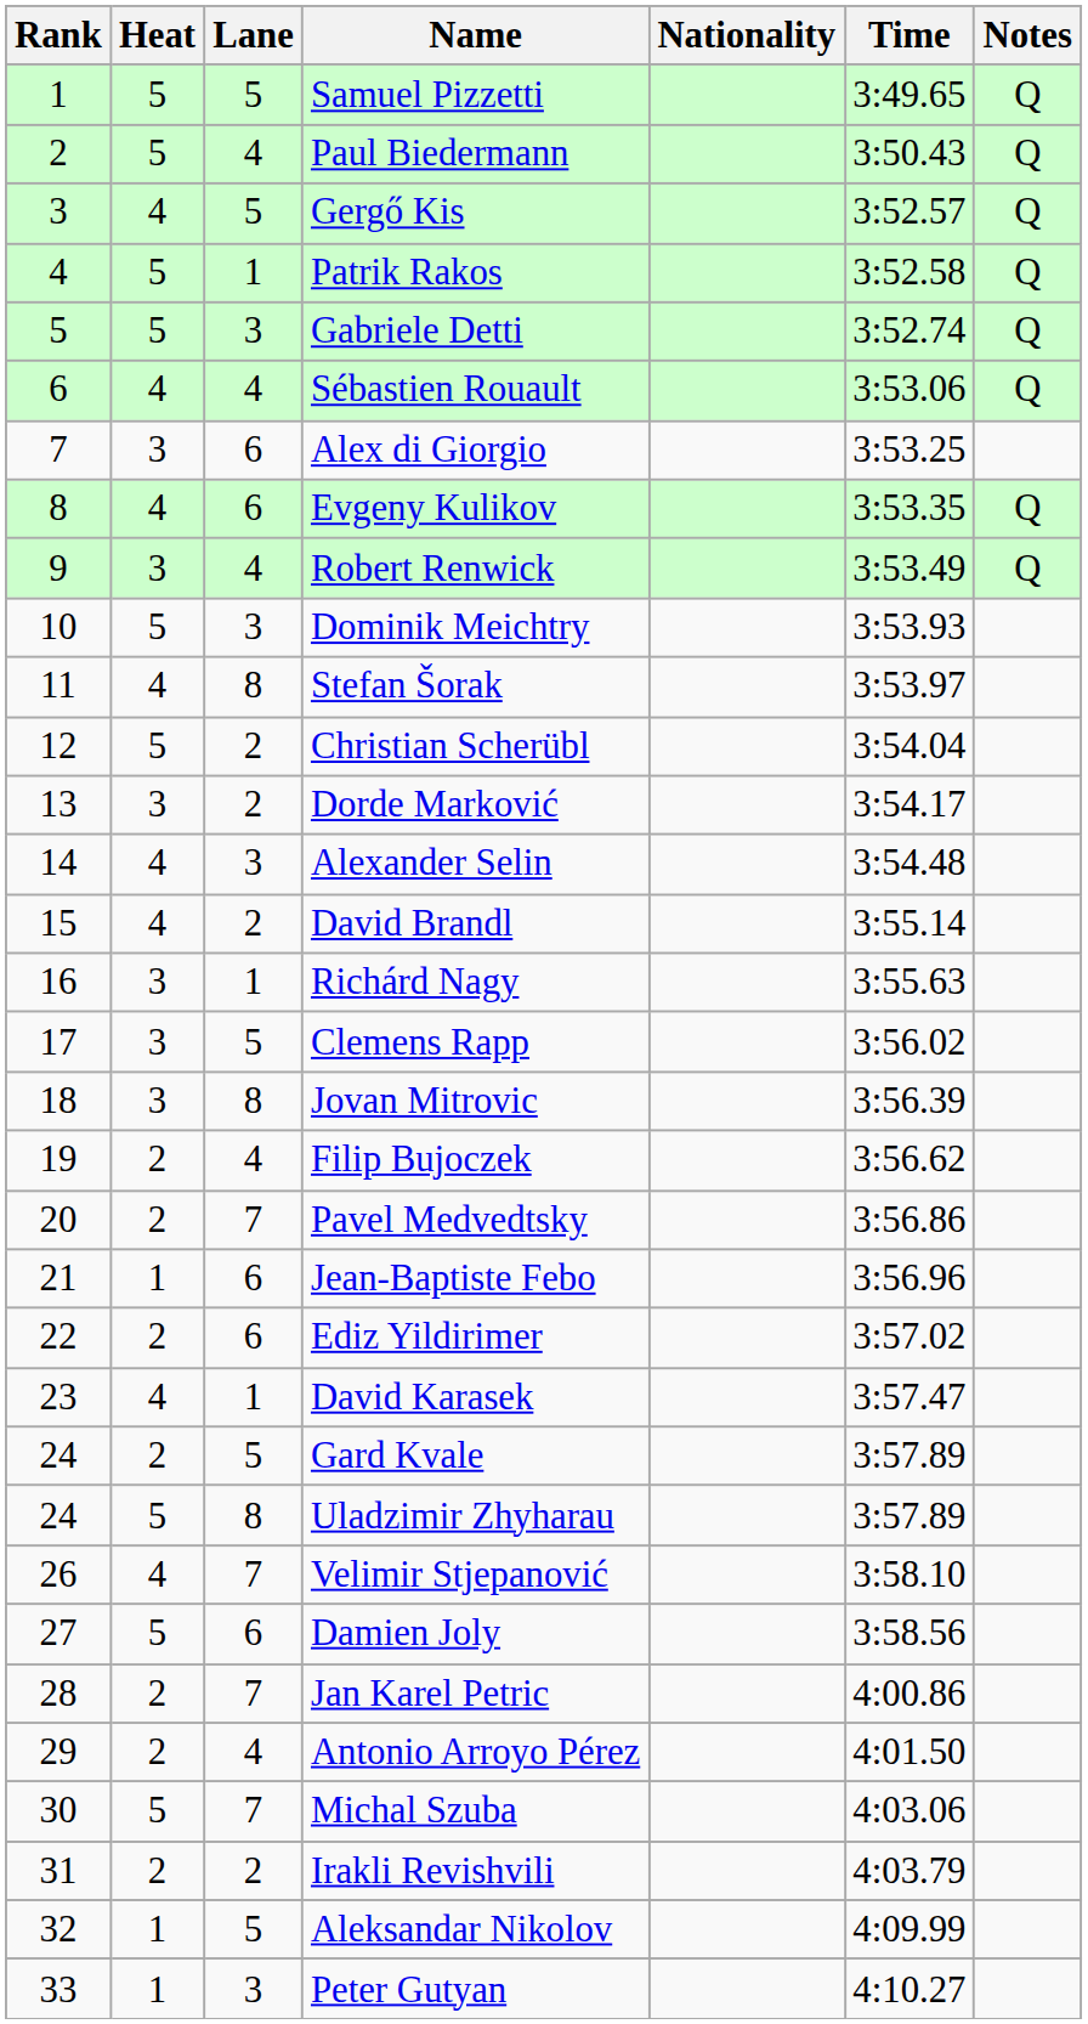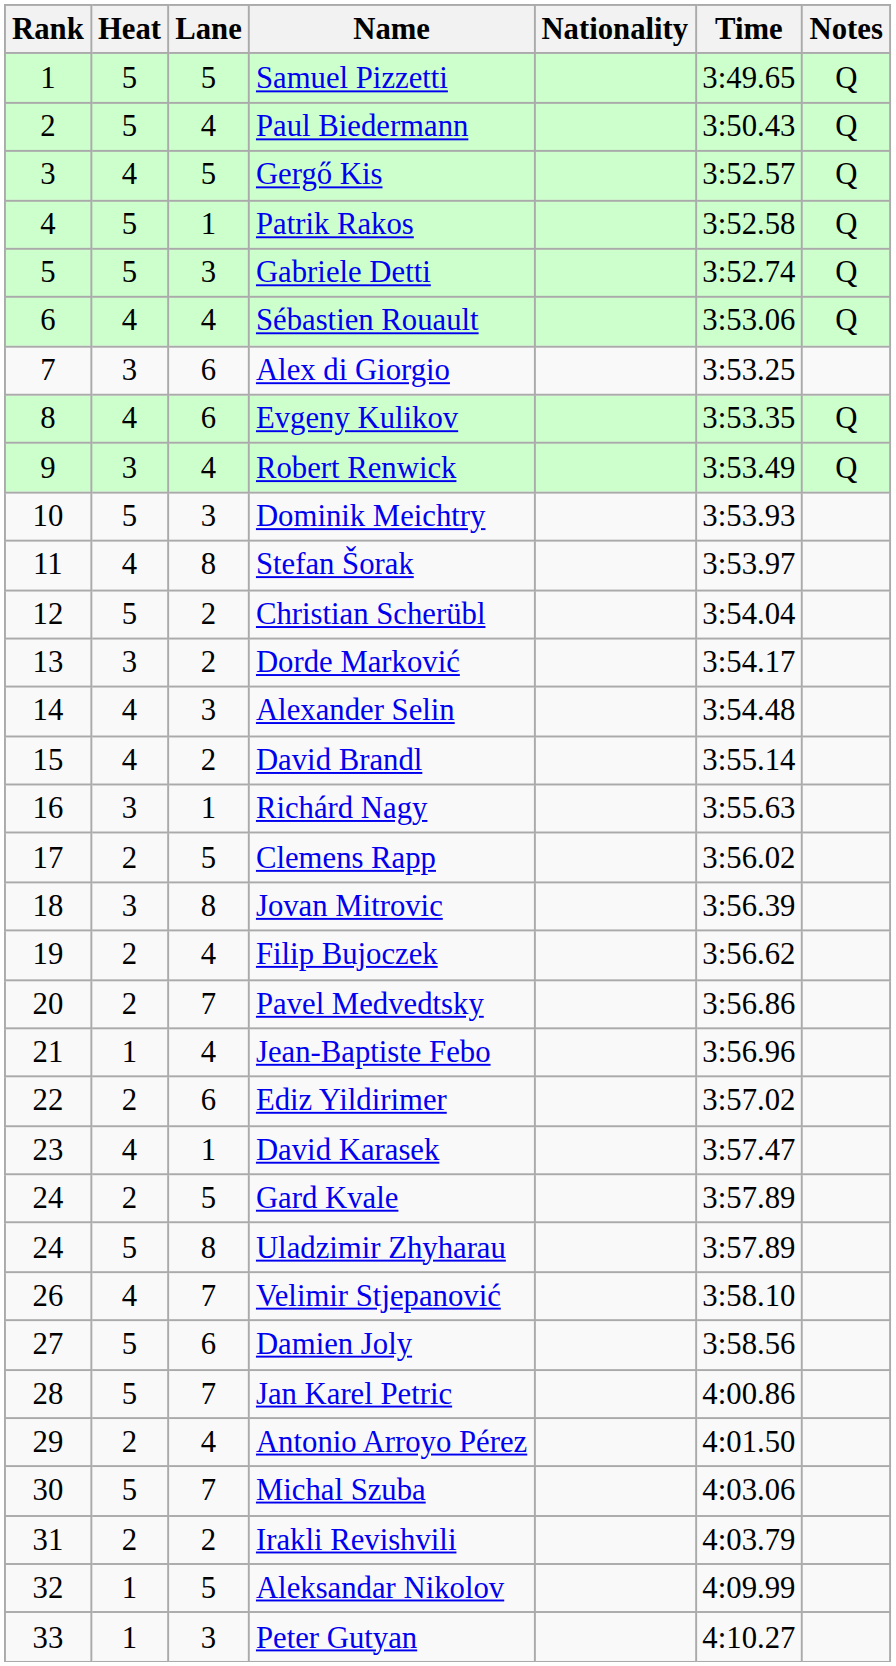Clemens Rapp | Heat: 3 -> 2
Jean-Baptiste Febo | Lane: 6 -> 4
Jan Karel Petric | Heat: 2 -> 5
